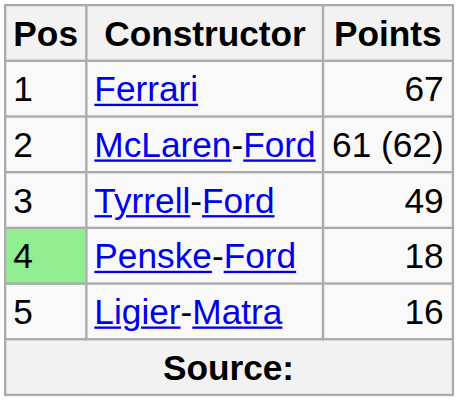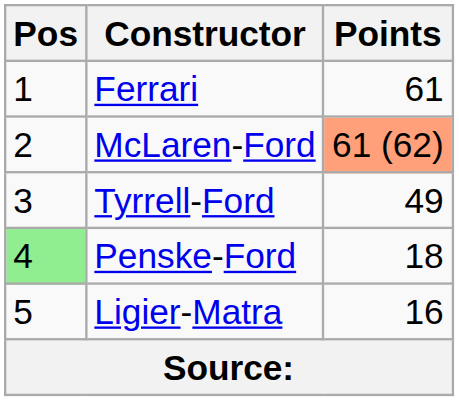Ferrari | Points: 67 -> 61
McLaren-Ford | Points: no background -> lightsalmon background
